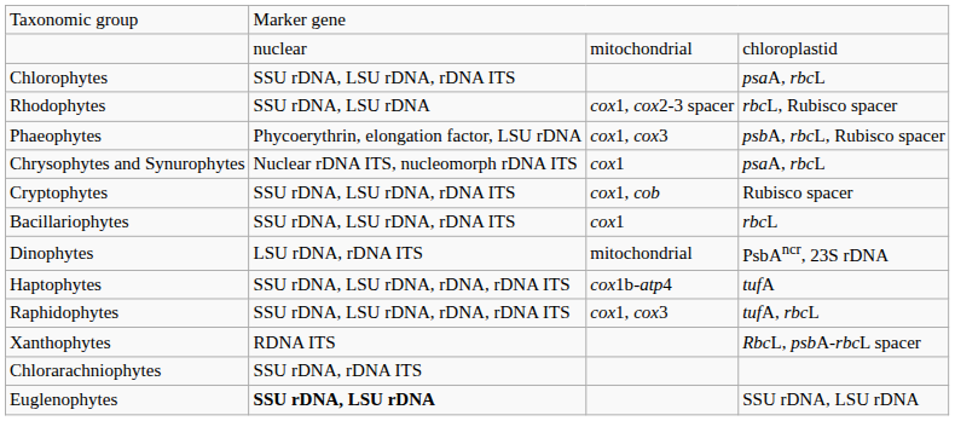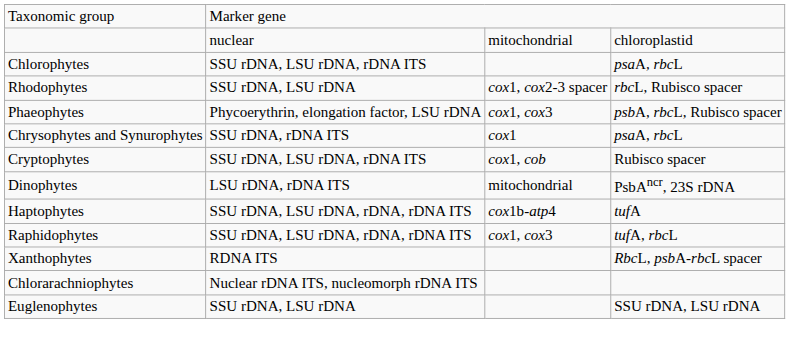Chrysophytes and Synurophytes | column 2: Nuclear rDNA ITS, nucleomorph rDNA ITS -> SSU rDNA, rDNA ITS
- row: Bacillariophytes | SSU rDNA, LSU rDNA, rDNA ITS | cox1 | rbcL
Chlorarachniophytes | column 2: SSU rDNA, rDNA ITS -> Nuclear rDNA ITS, nucleomorph rDNA ITS
Euglenophytes | column 2: bold -> normal
